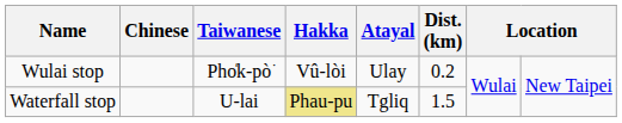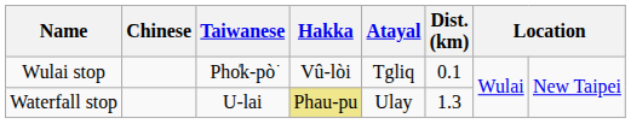Wulai stop | Atayal: Ulay -> Tgliq
Wulai stop | Dist. (km): 0.2 -> 0.1
Waterfall stop | Atayal: Tgliq -> Ulay
Waterfall stop | Dist. (km): 1.5 -> 1.3
